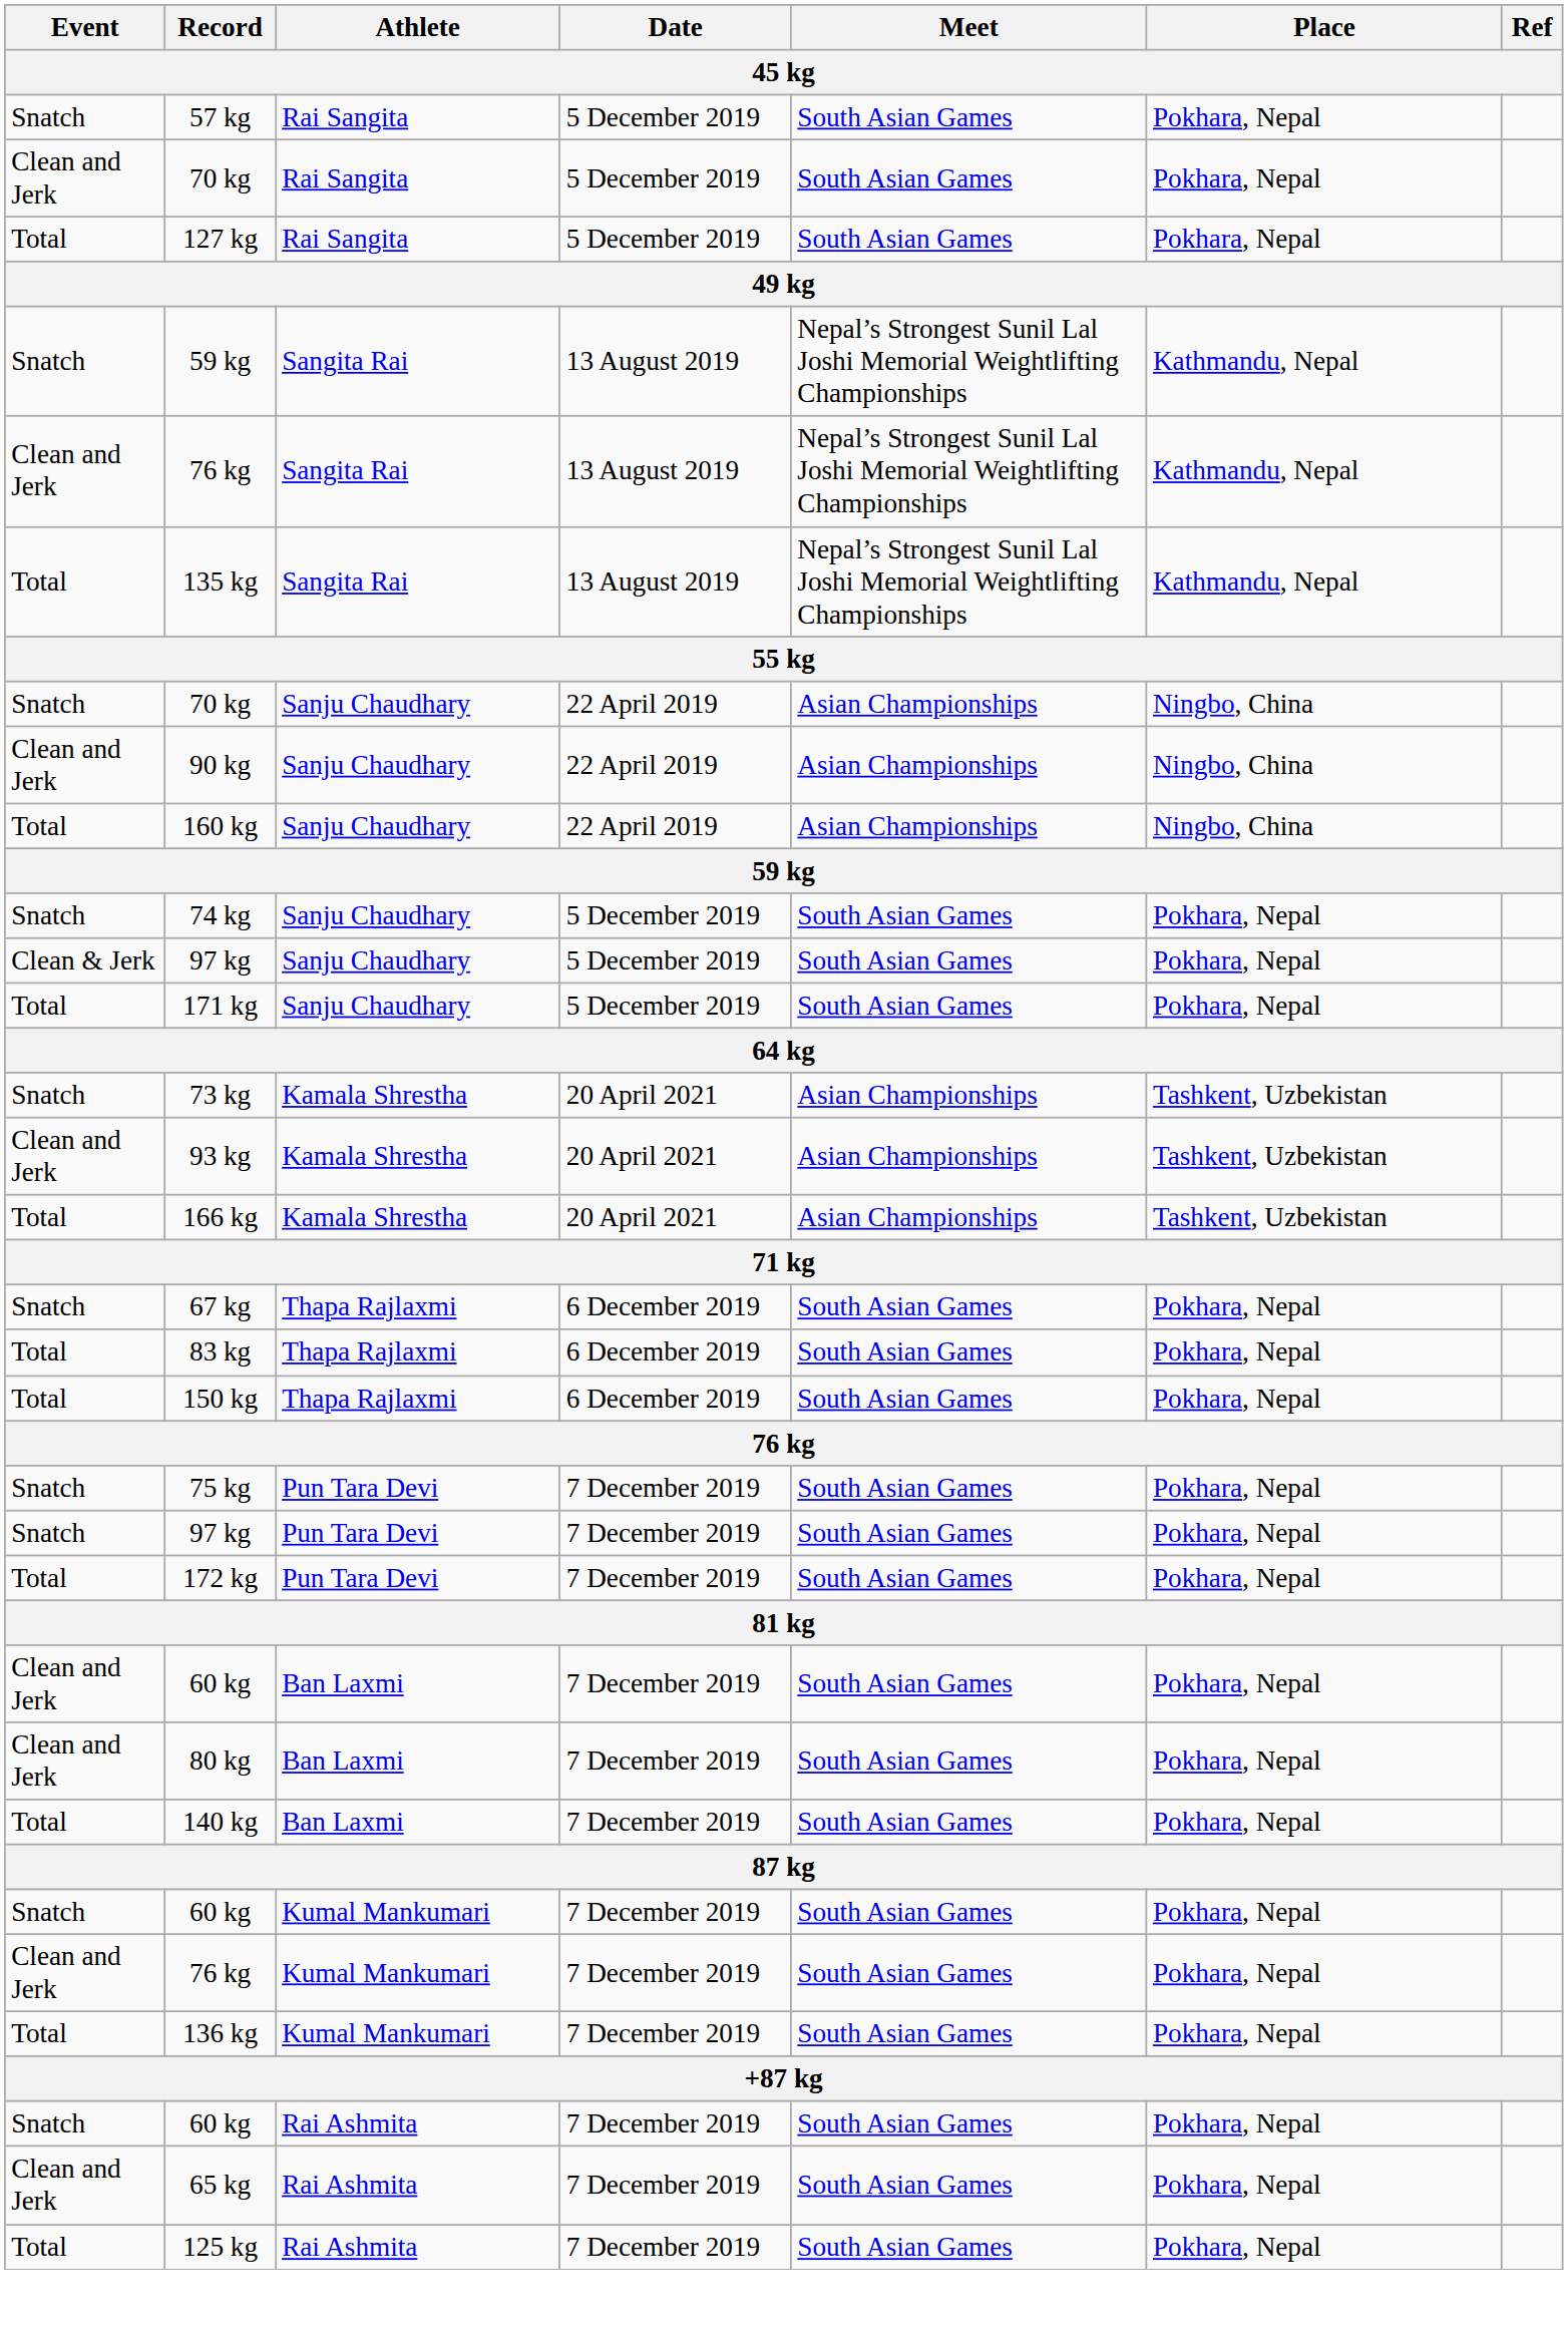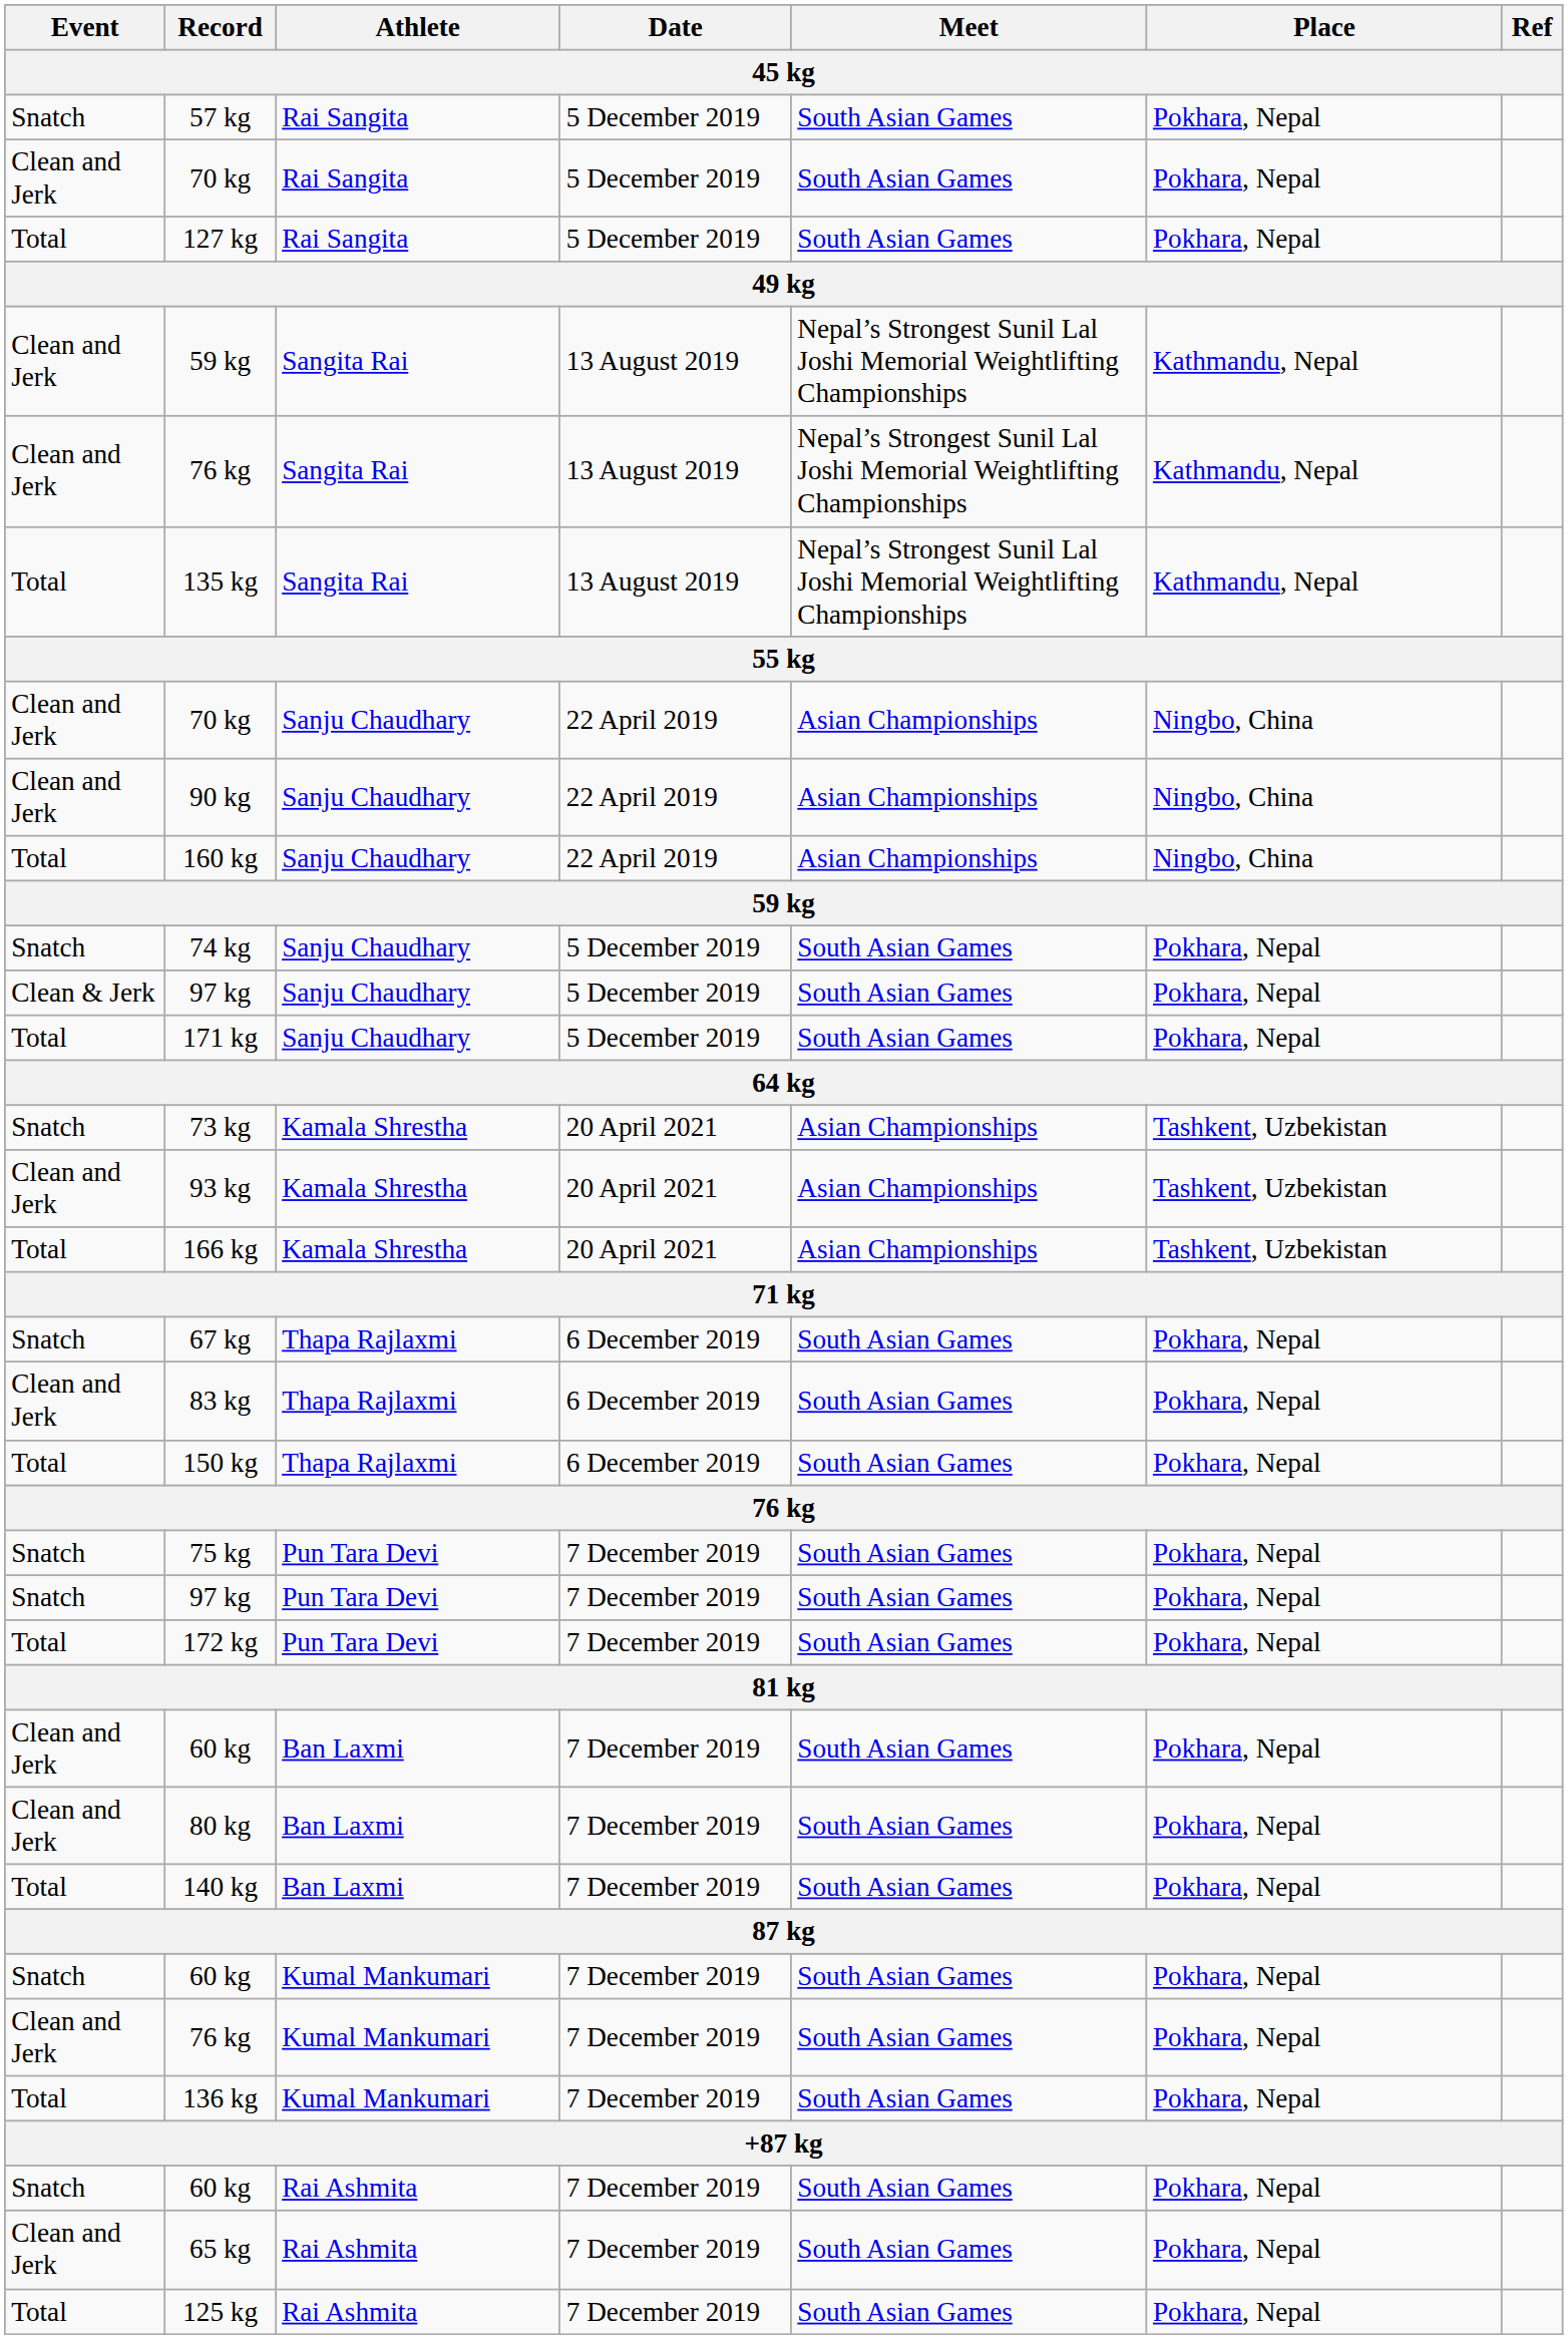59 kg / Sangita Rai | Event: Snatch -> Clean and Jerk
70 kg / Sanju Chaudhary | Event: Snatch -> Clean and Jerk
83 kg | Event: Total -> Clean and Jerk
